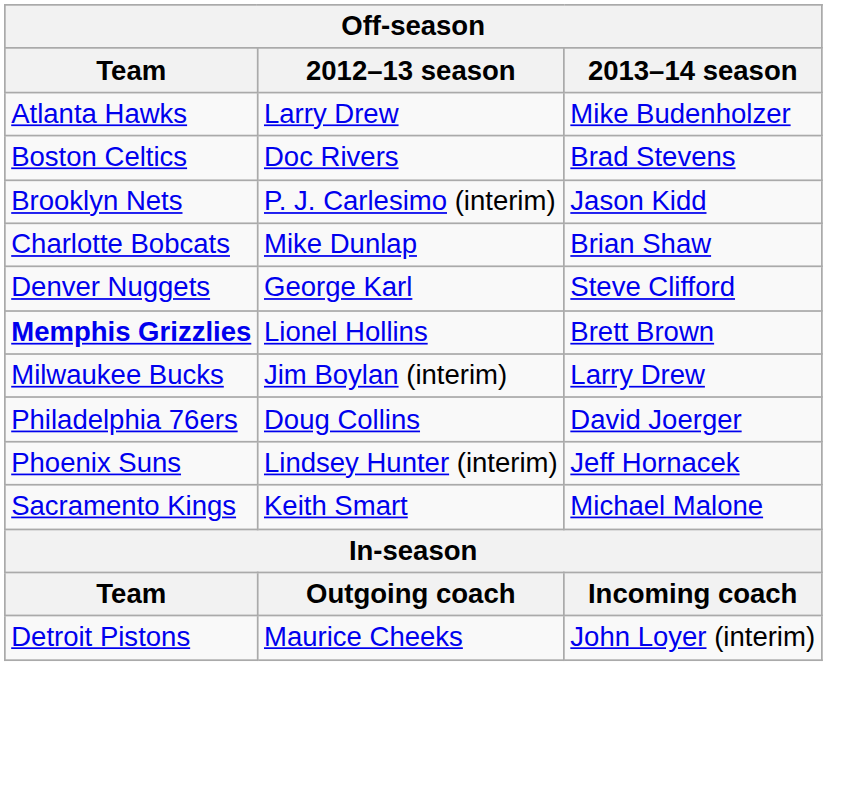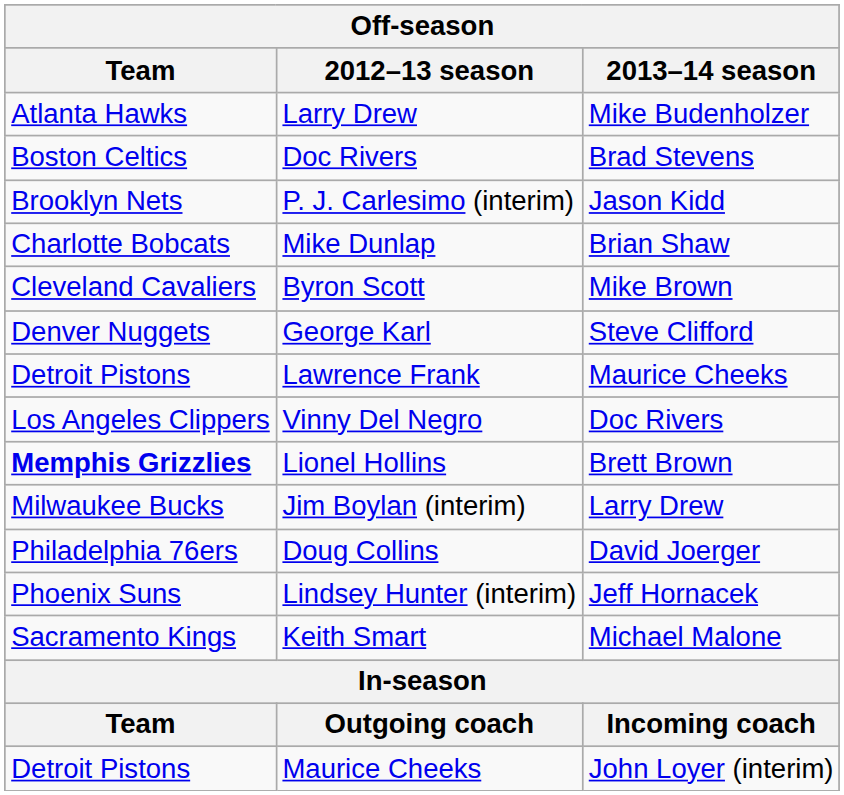+ row: Cleveland Cavaliers | Byron Scott | Mike Brown
+ row: Detroit Pistons | Lawrence Frank | Maurice Cheeks
+ row: Los Angeles Clippers | Vinny Del Negro | Doc Rivers
